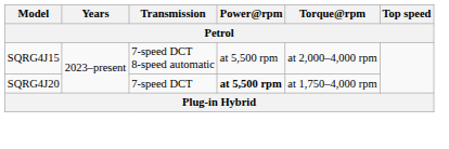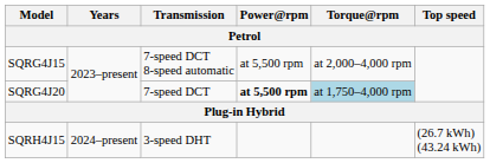SQRG4J20 | Torque@rpm: no background -> lightblue background
+ row: SQRH4J15 | 2024–present | 3-speed DHT | (26.7 kWh) (43.24 kWh)
